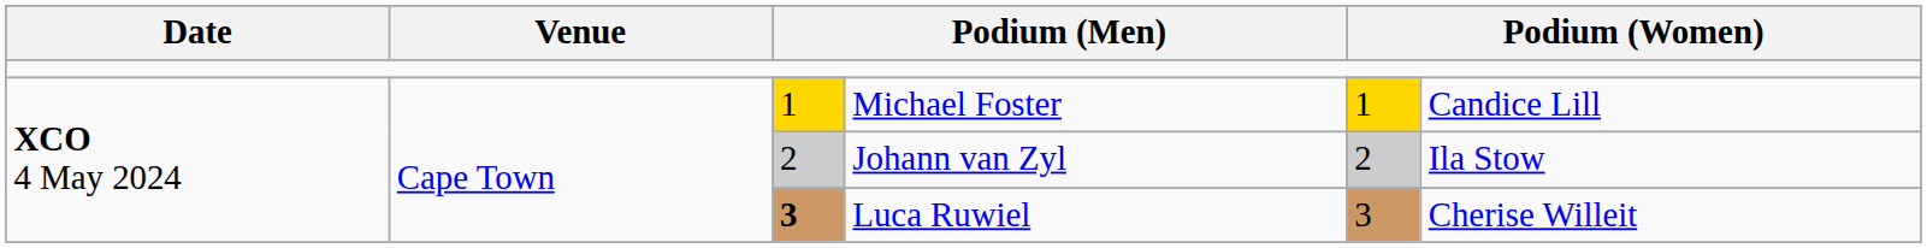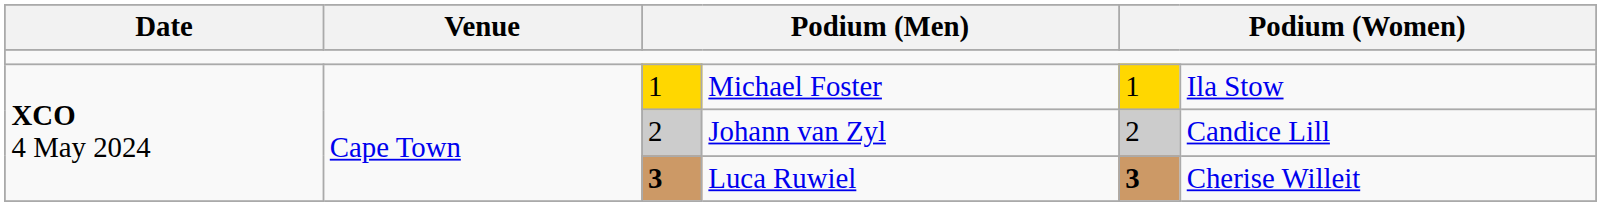Michael Foster | column 6: Candice Lill -> Ila Stow
Johann van Zyl | column 6: Ila Stow -> Candice Lill
Luca Ruwiel | column 5: normal -> bold
